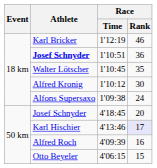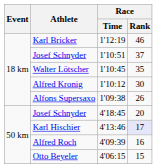1'10:51 | Athlete: bold -> normal
1'10:51 | Race / Rank: 36 -> 37
1'09:38 | Race / Rank: 24 -> 26
